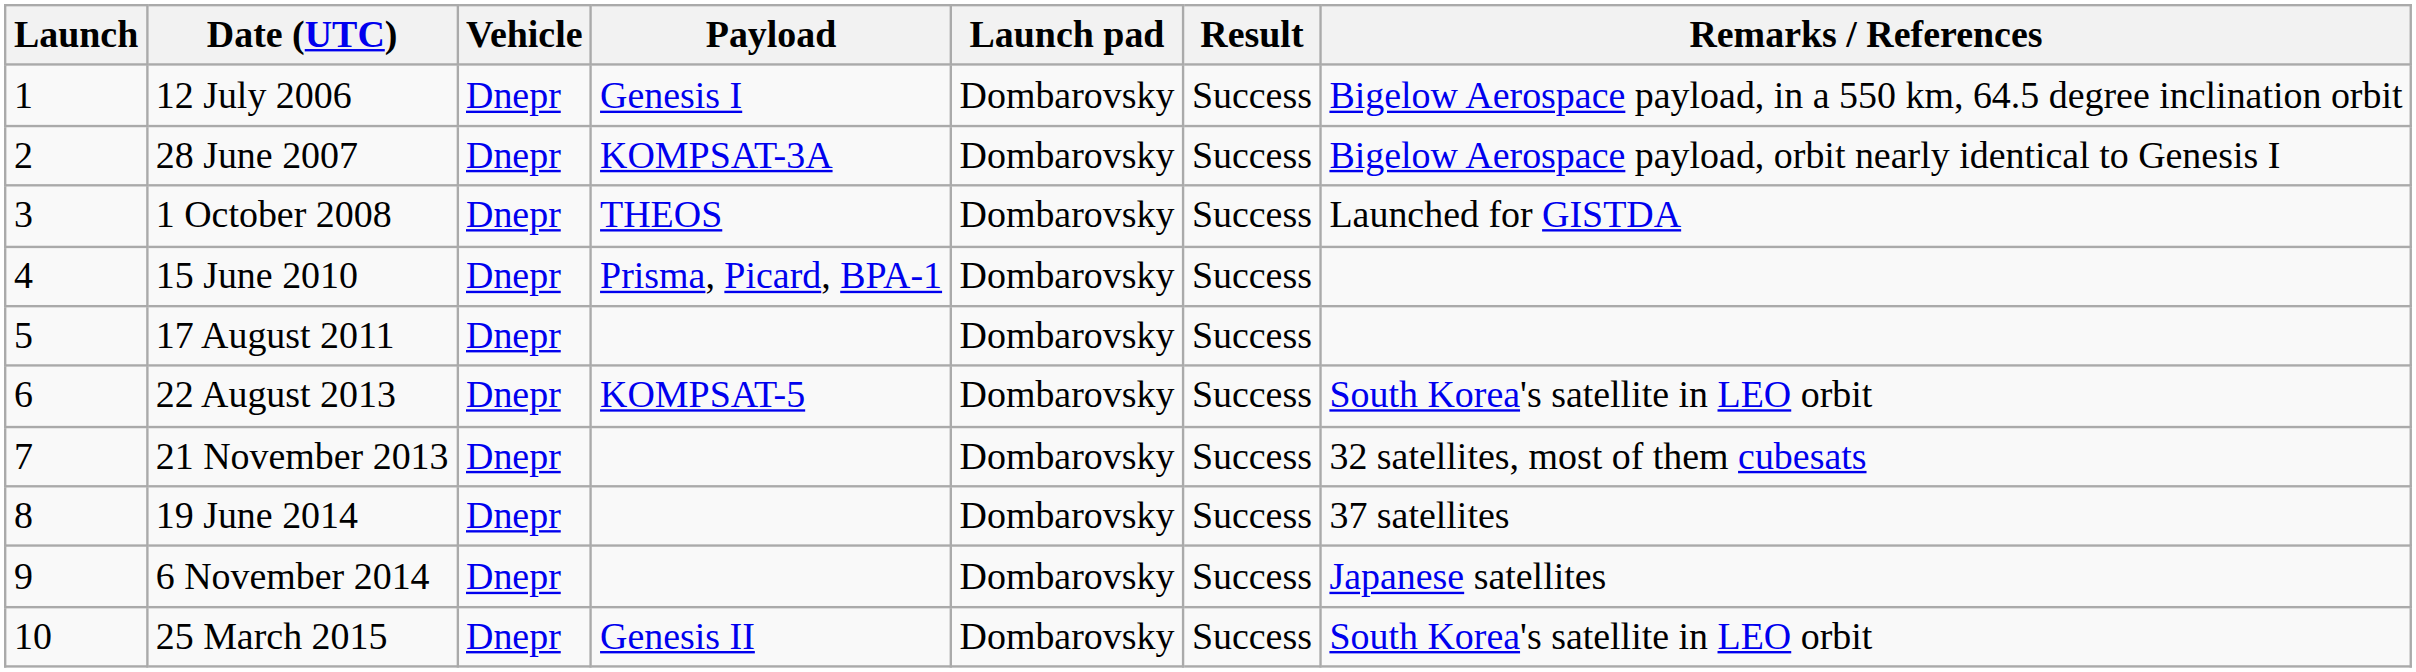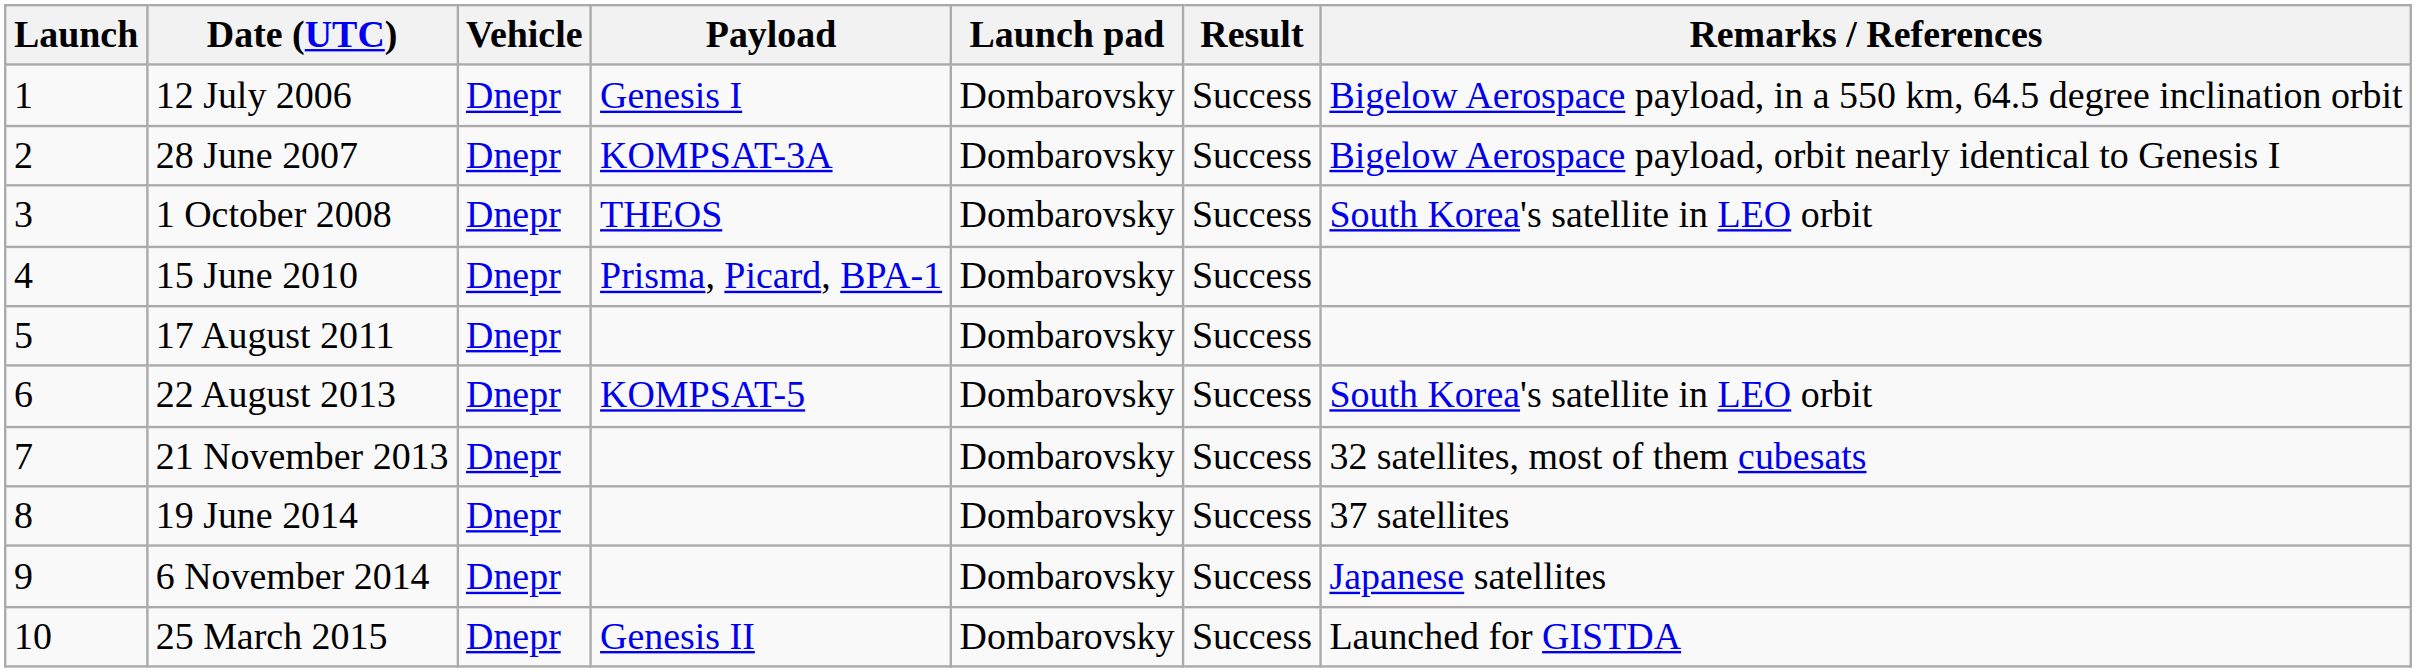1 October 2008 | Remarks / References: Launched for GISTDA -> South Korea's satellite in LEO orbit
25 March 2015 | Remarks / References: South Korea's satellite in LEO orbit -> Launched for GISTDA
